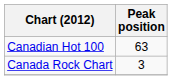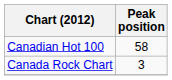Canadian Hot 100 | Peak position: 63 -> 58
